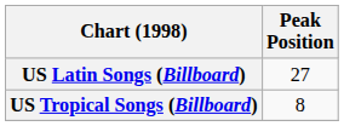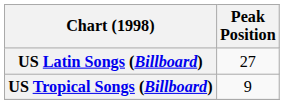US Tropical Songs (Billboard) | Peak Position: 8 -> 9
